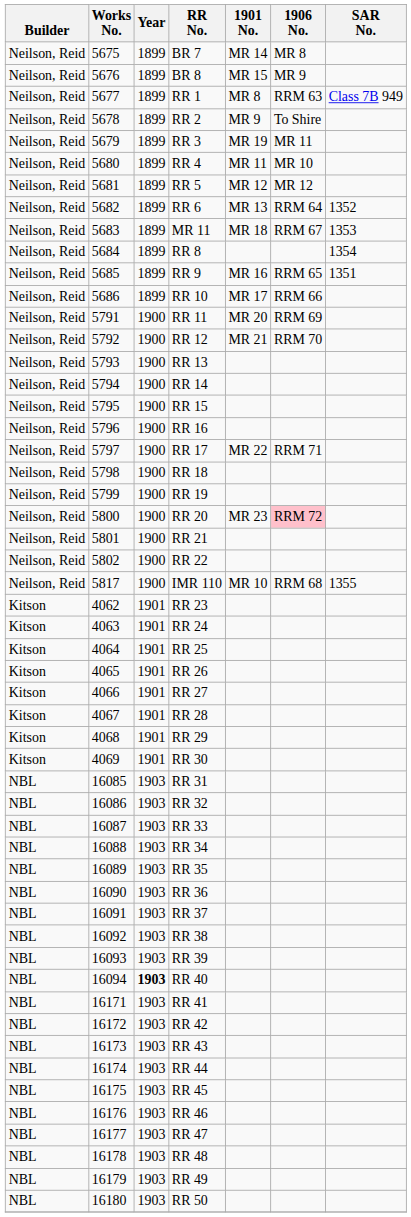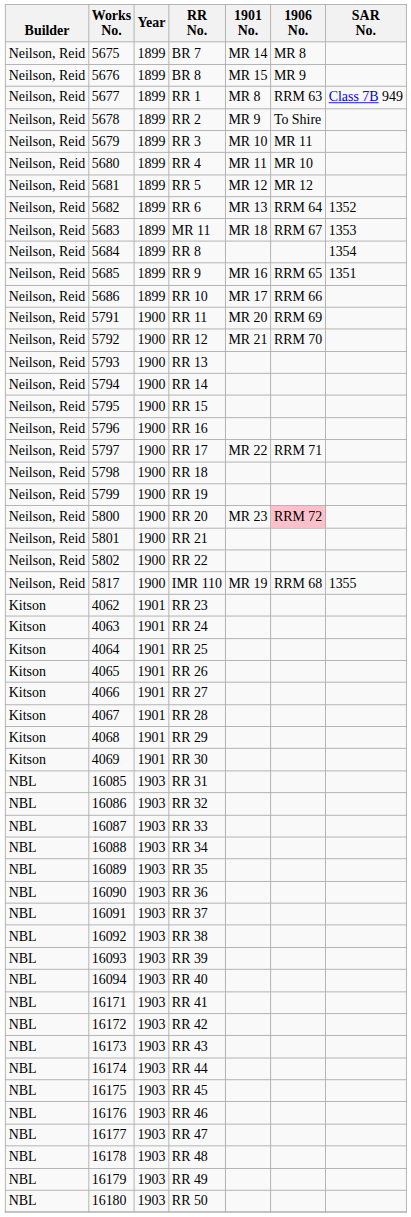RR 3 | 1901 No.: MR 19 -> MR 10
IMR 110 | 1901 No.: MR 10 -> MR 19
RR 40 | Year: bold -> normal
